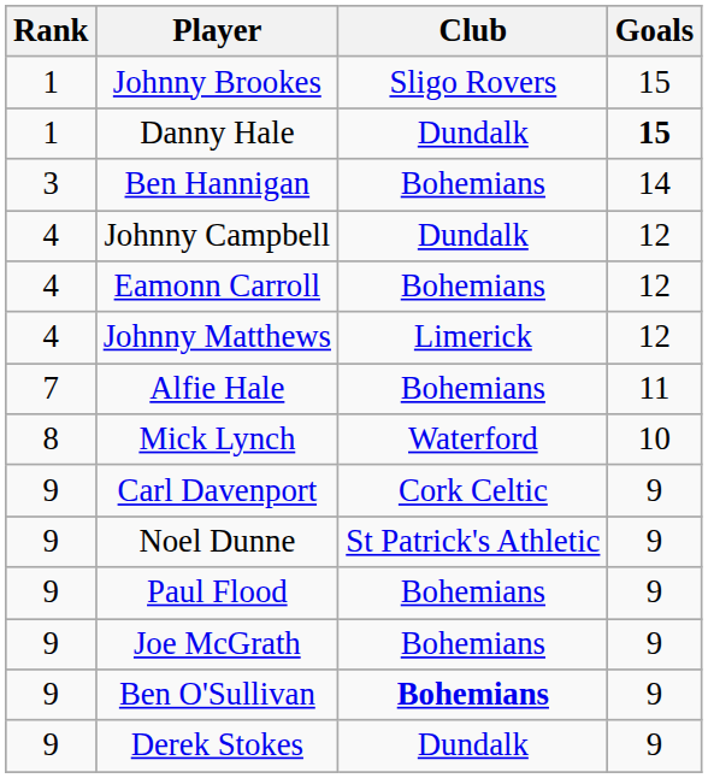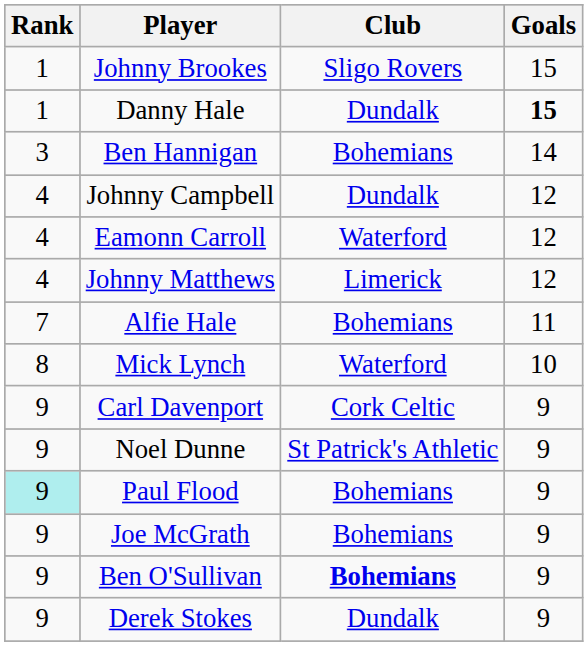Eamonn Carroll | Club: Bohemians -> Waterford
Paul Flood | Rank: no background -> paleturquoise background
